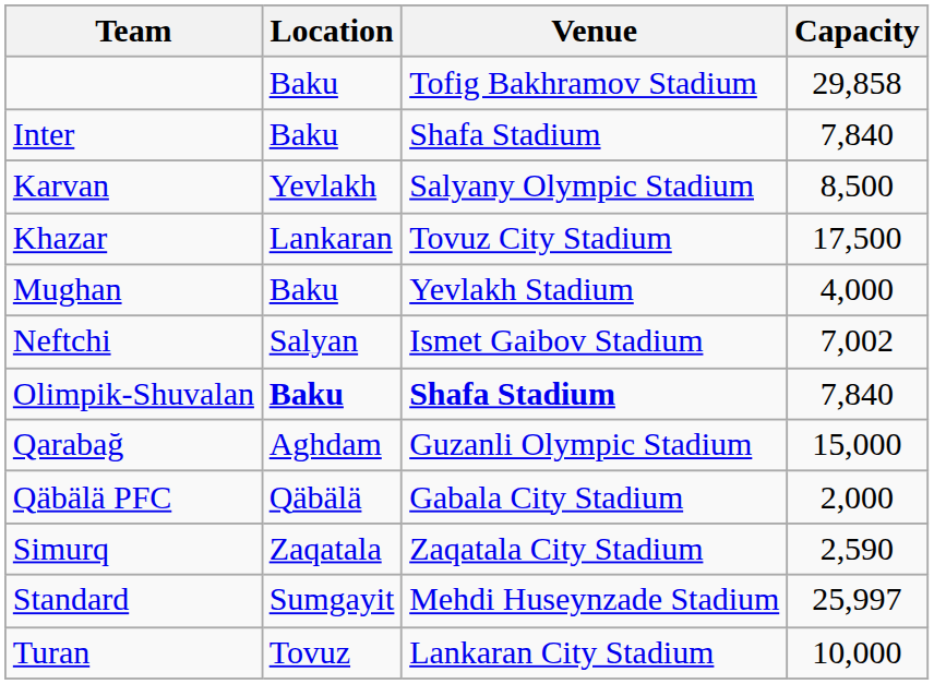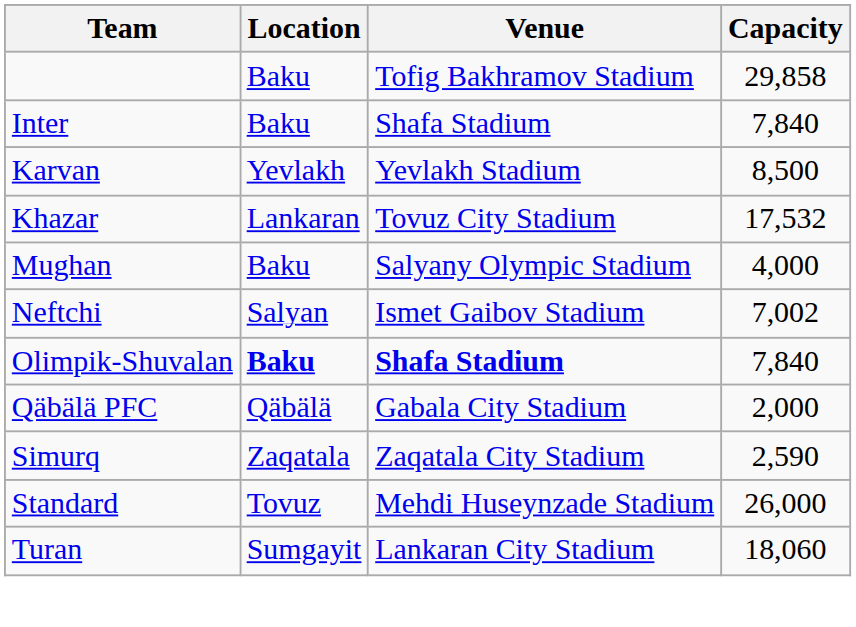Karvan | Venue: Salyany Olympic Stadium -> Yevlakh Stadium
Khazar | Capacity: 17,500 -> 17,532
Mughan | Venue: Yevlakh Stadium -> Salyany Olympic Stadium
- row: Qarabağ | Aghdam | Guzanli Olympic Stadium | 15,000
Standard | Location: Sumgayit -> Tovuz
Standard | Capacity: 25,997 -> 26,000
Turan | Location: Tovuz -> Sumgayit
Turan | Capacity: 10,000 -> 18,060
